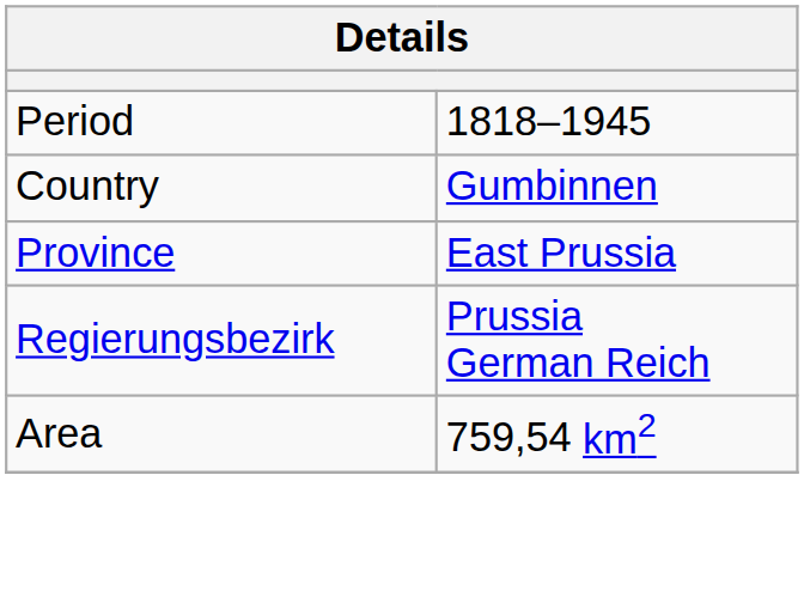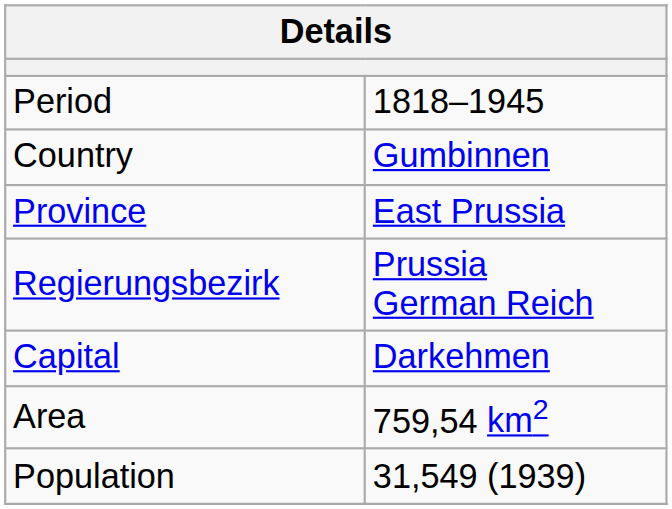+ row: Capital | Darkehmen
+ row: Population | 31,549 (1939)
